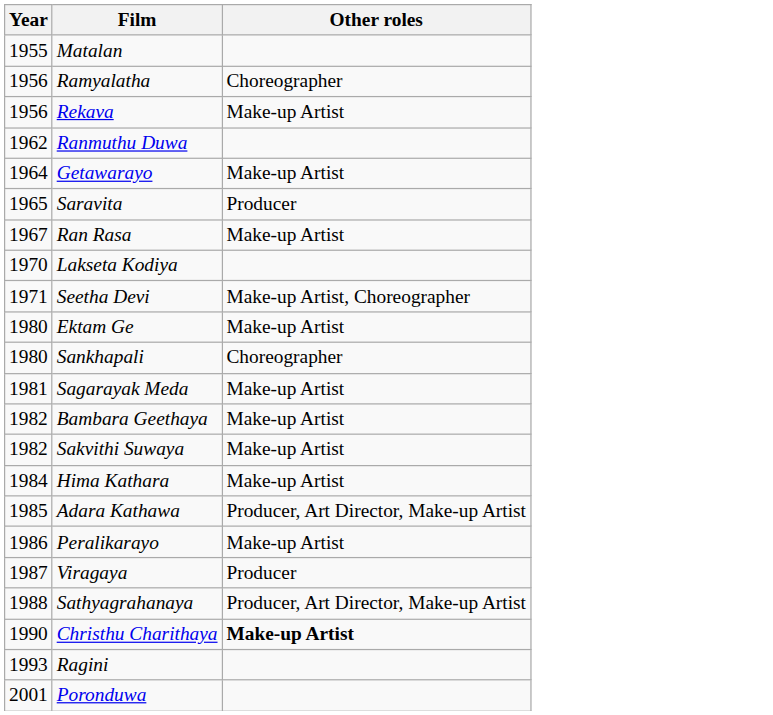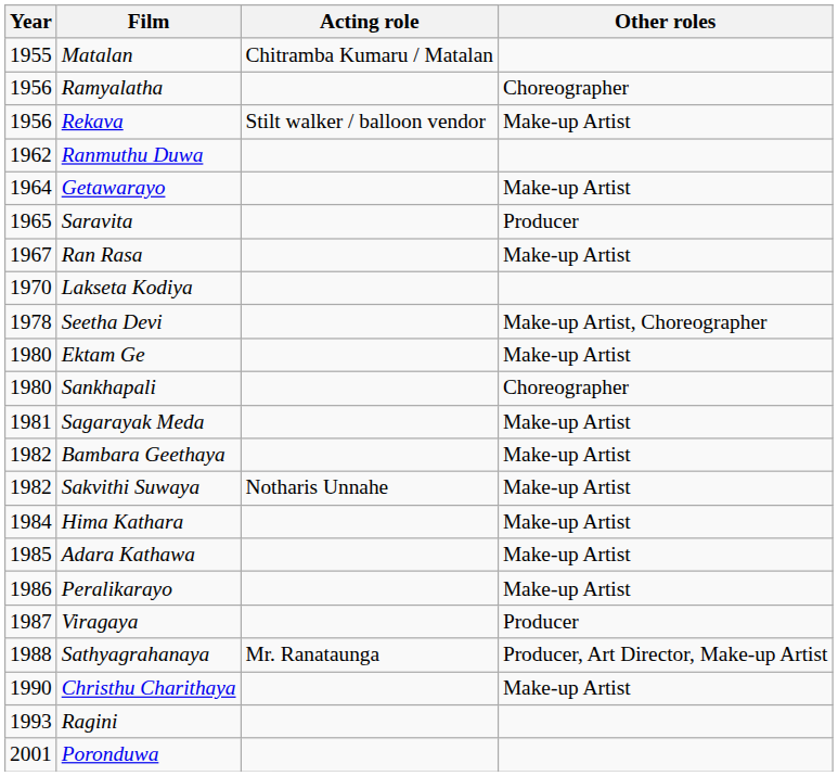+ column: Acting role | Chitramba Kumaru / Matalan | Stilt walker / balloon vendor | Notharis Unnahe | Mr. Ranataunga
Seetha Devi | Year: 1971 -> 1978
Adara Kathawa | Other roles: Producer, Art Director, Make-up Artist -> Make-up Artist
Christhu Charithaya | Other roles: bold -> normal
